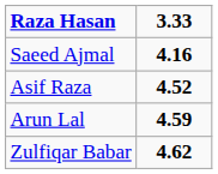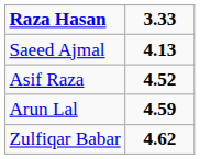Saeed Ajmal | 3.33: 4.16 -> 4.13
